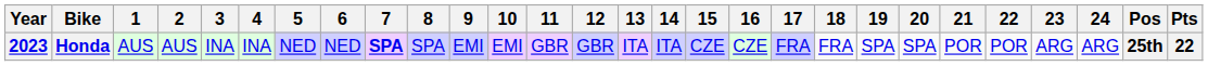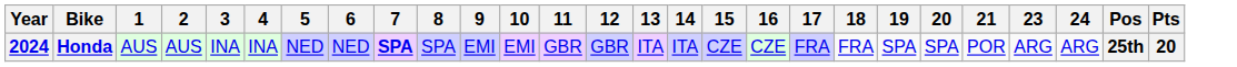- column: 22 | POR
Honda | Year: 2023 -> 2024
Honda | Pts: 22 -> 20
